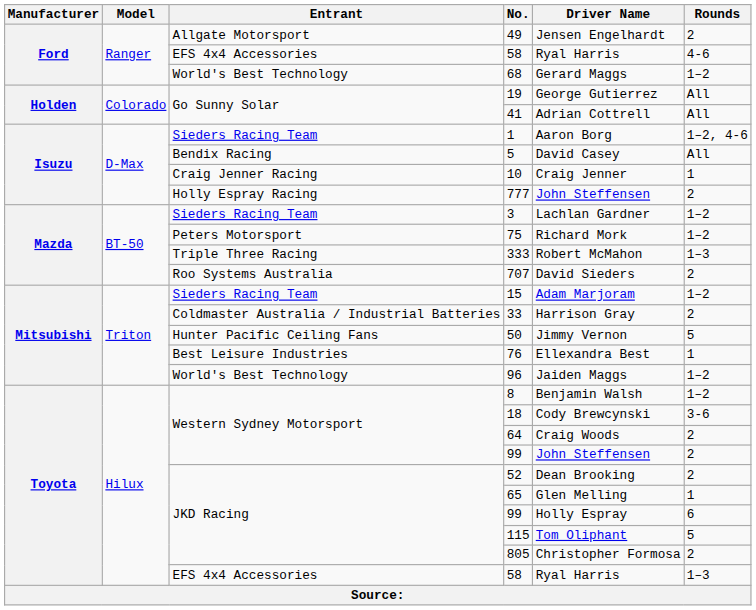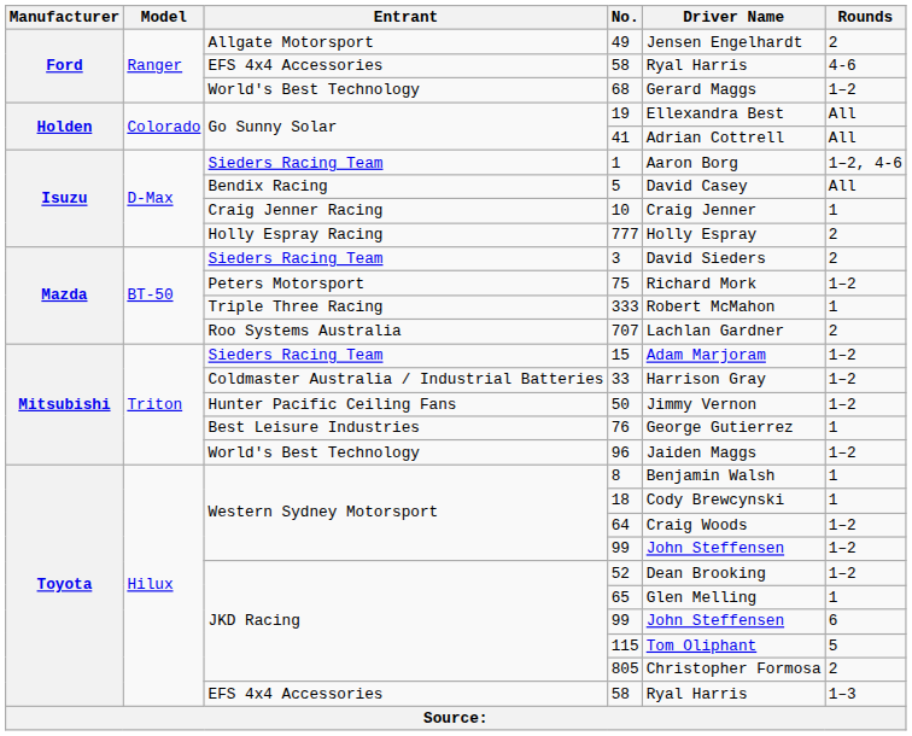19 | Driver Name: George Gutierrez -> Ellexandra Best
777 | Driver Name: John Steffensen -> Holly Espray
3 | Driver Name: Lachlan Gardner -> David Sieders
3 | Rounds: 1–2 -> 2
333 | Rounds: 1–3 -> 1
707 | Driver Name: David Sieders -> Lachlan Gardner
33 | Rounds: 2 -> 1–2
50 | Rounds: 5 -> 1–2
76 | Driver Name: Ellexandra Best -> George Gutierrez
8 | Rounds: 1–2 -> 1
18 | Rounds: 3-6 -> 1
64 | Rounds: 2 -> 1–2
Western Sydney Motorsport / 99 | Rounds: 2 -> 1–2
52 | Rounds: 2 -> 1–2
JKD Racing / 99 | Driver Name: Holly Espray -> John Steffensen
